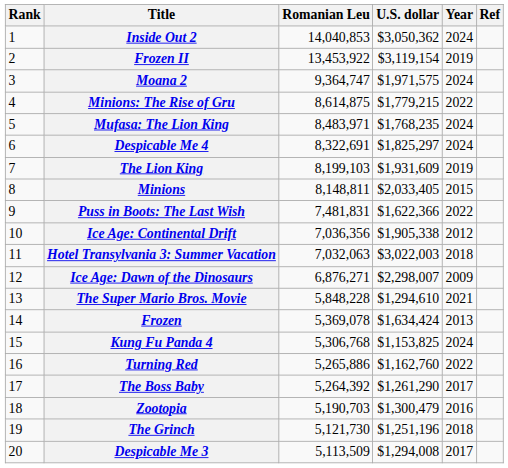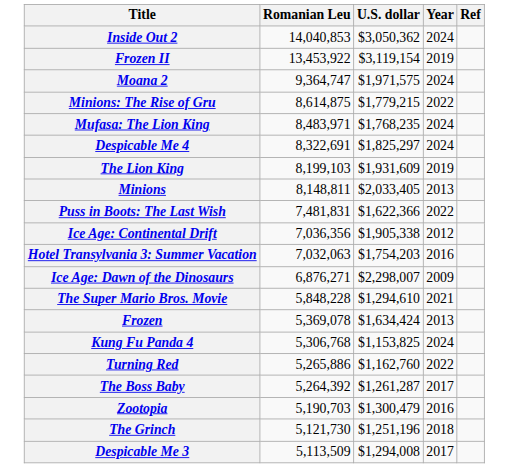- column: Rank | 1 | 2 | 3 | 4 | 5 | 6 | 7 | 8 | 9 | 10 | 11 | 12 | 13 | 14 | 15 | 16 | 17 | 18 | 19 | 20
Minions | Year: 2015 -> 2013
Hotel Transylvania 3: Summer Vacation | U.S. dollar: $3,022,003 -> $1,754,203
Hotel Transylvania 3: Summer Vacation | Year: 2018 -> 2016
The Boss Baby | U.S. dollar: $1,261,290 -> $1,261,287
